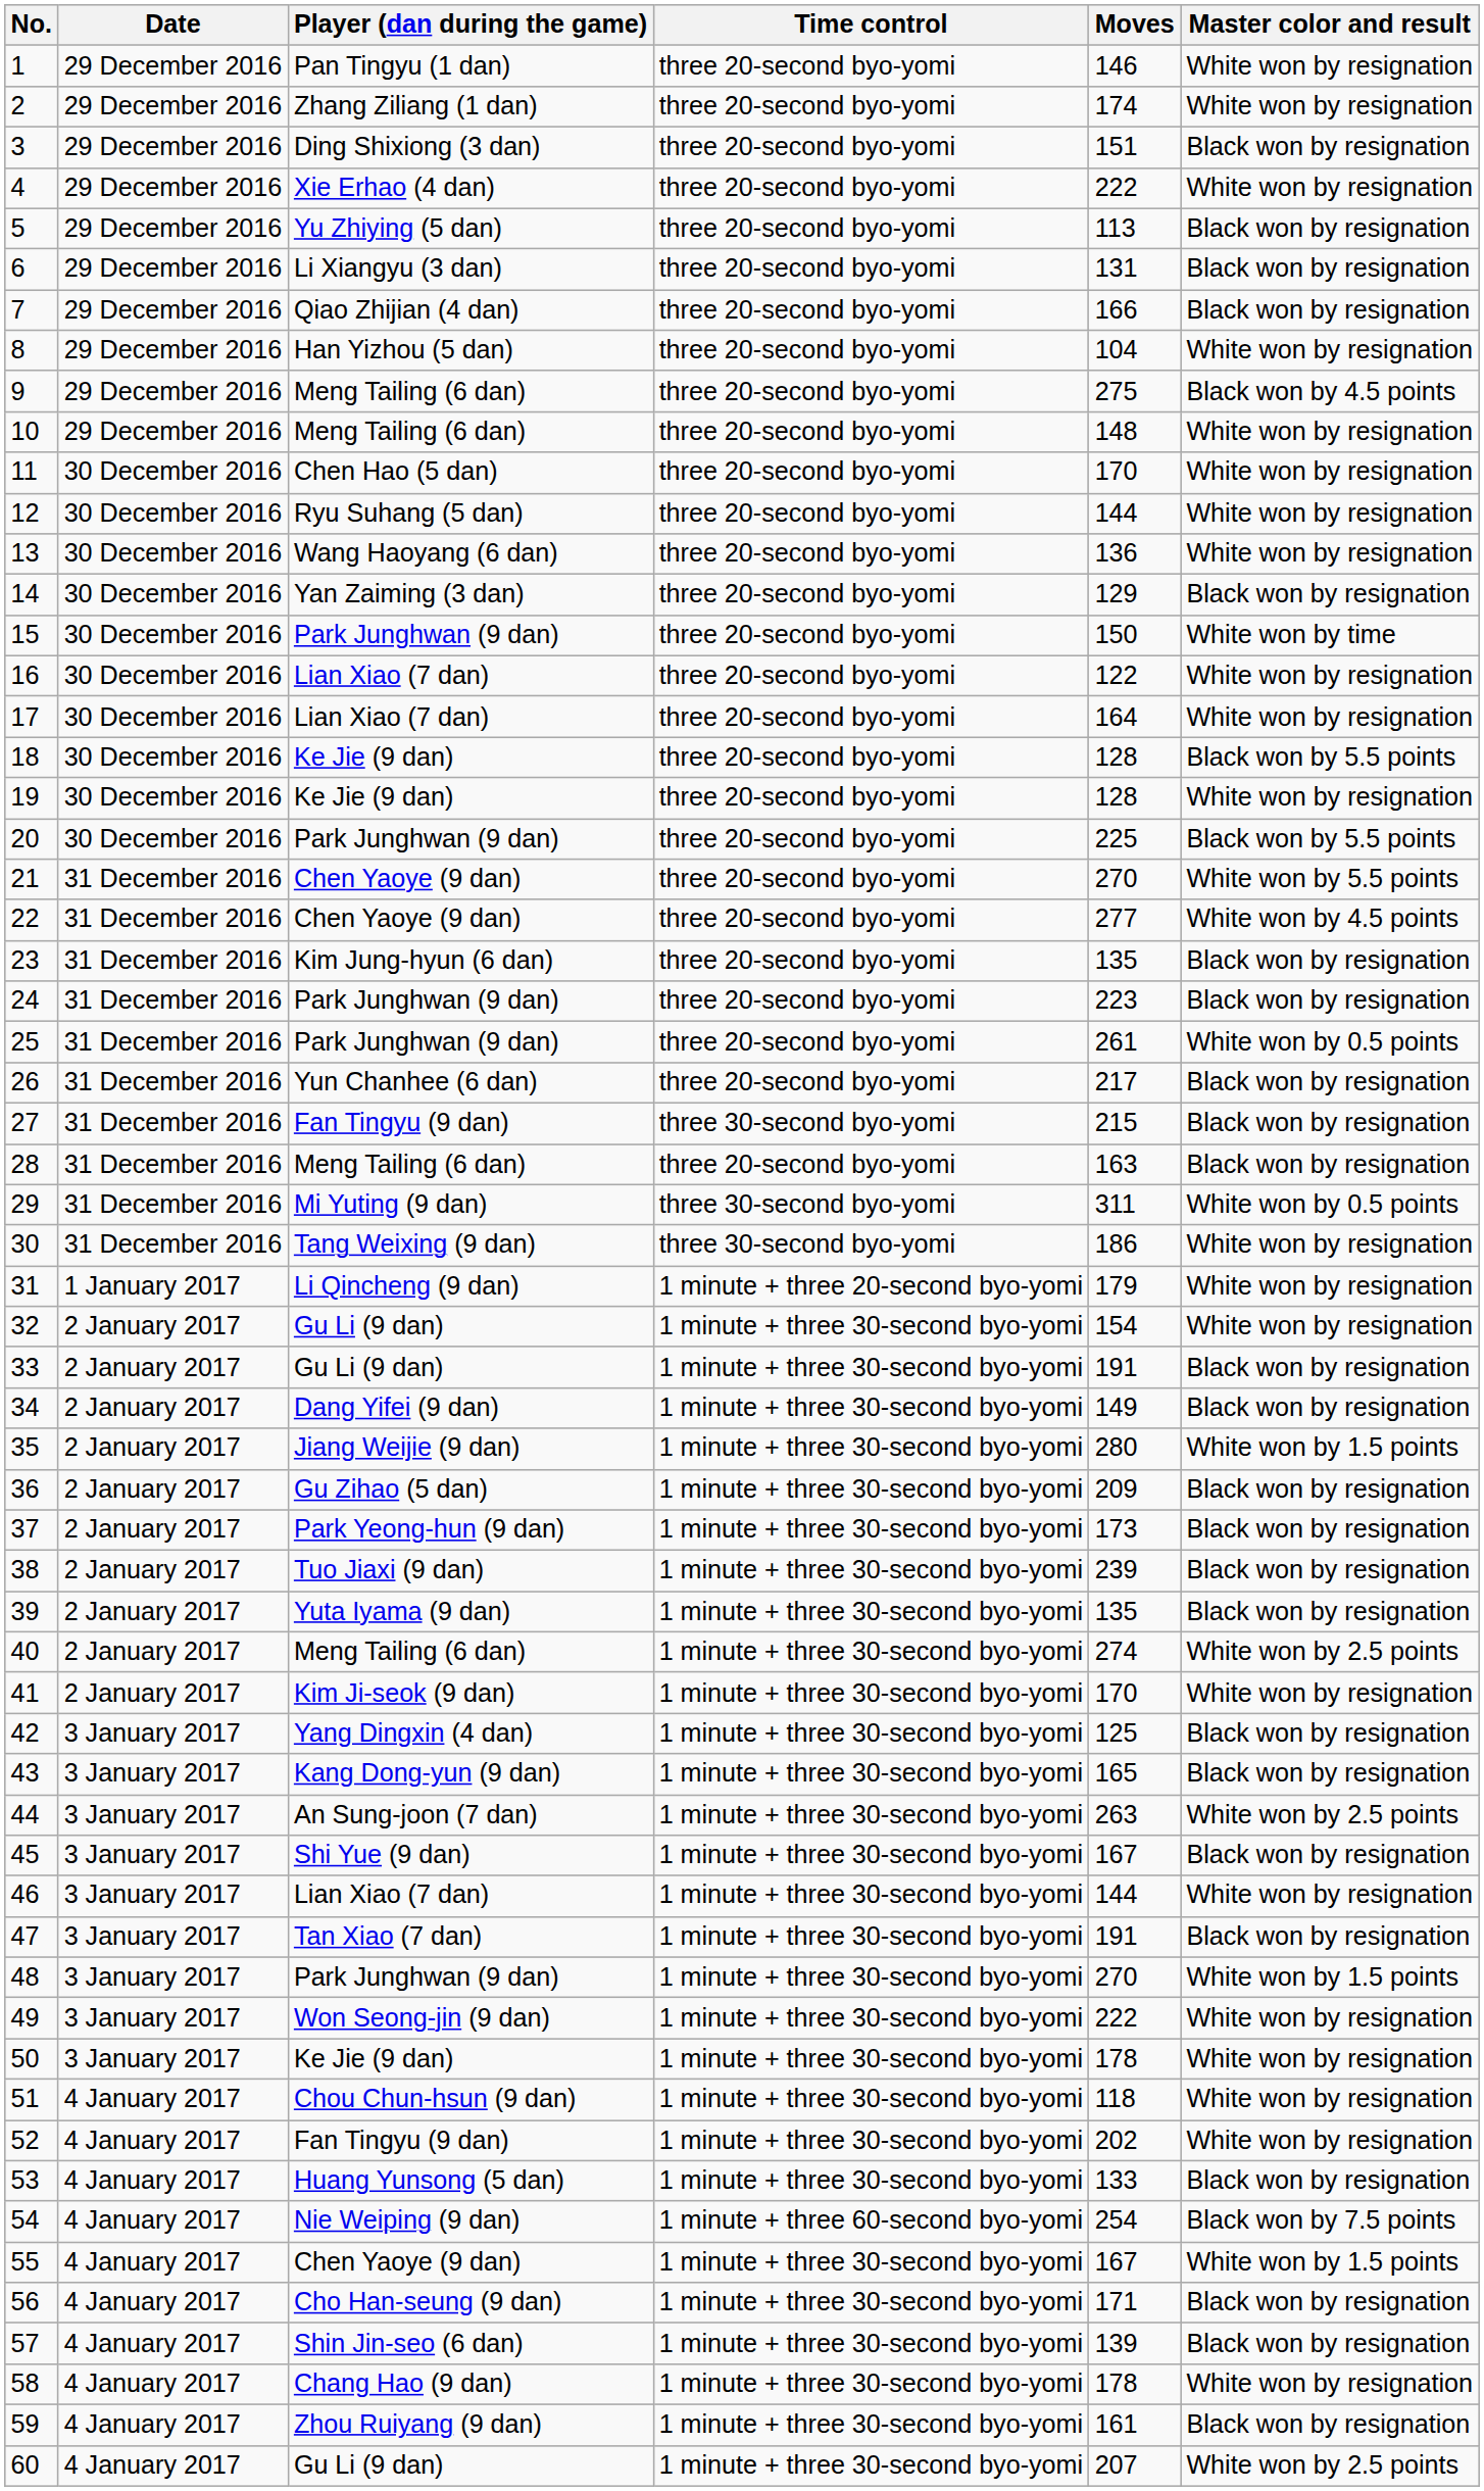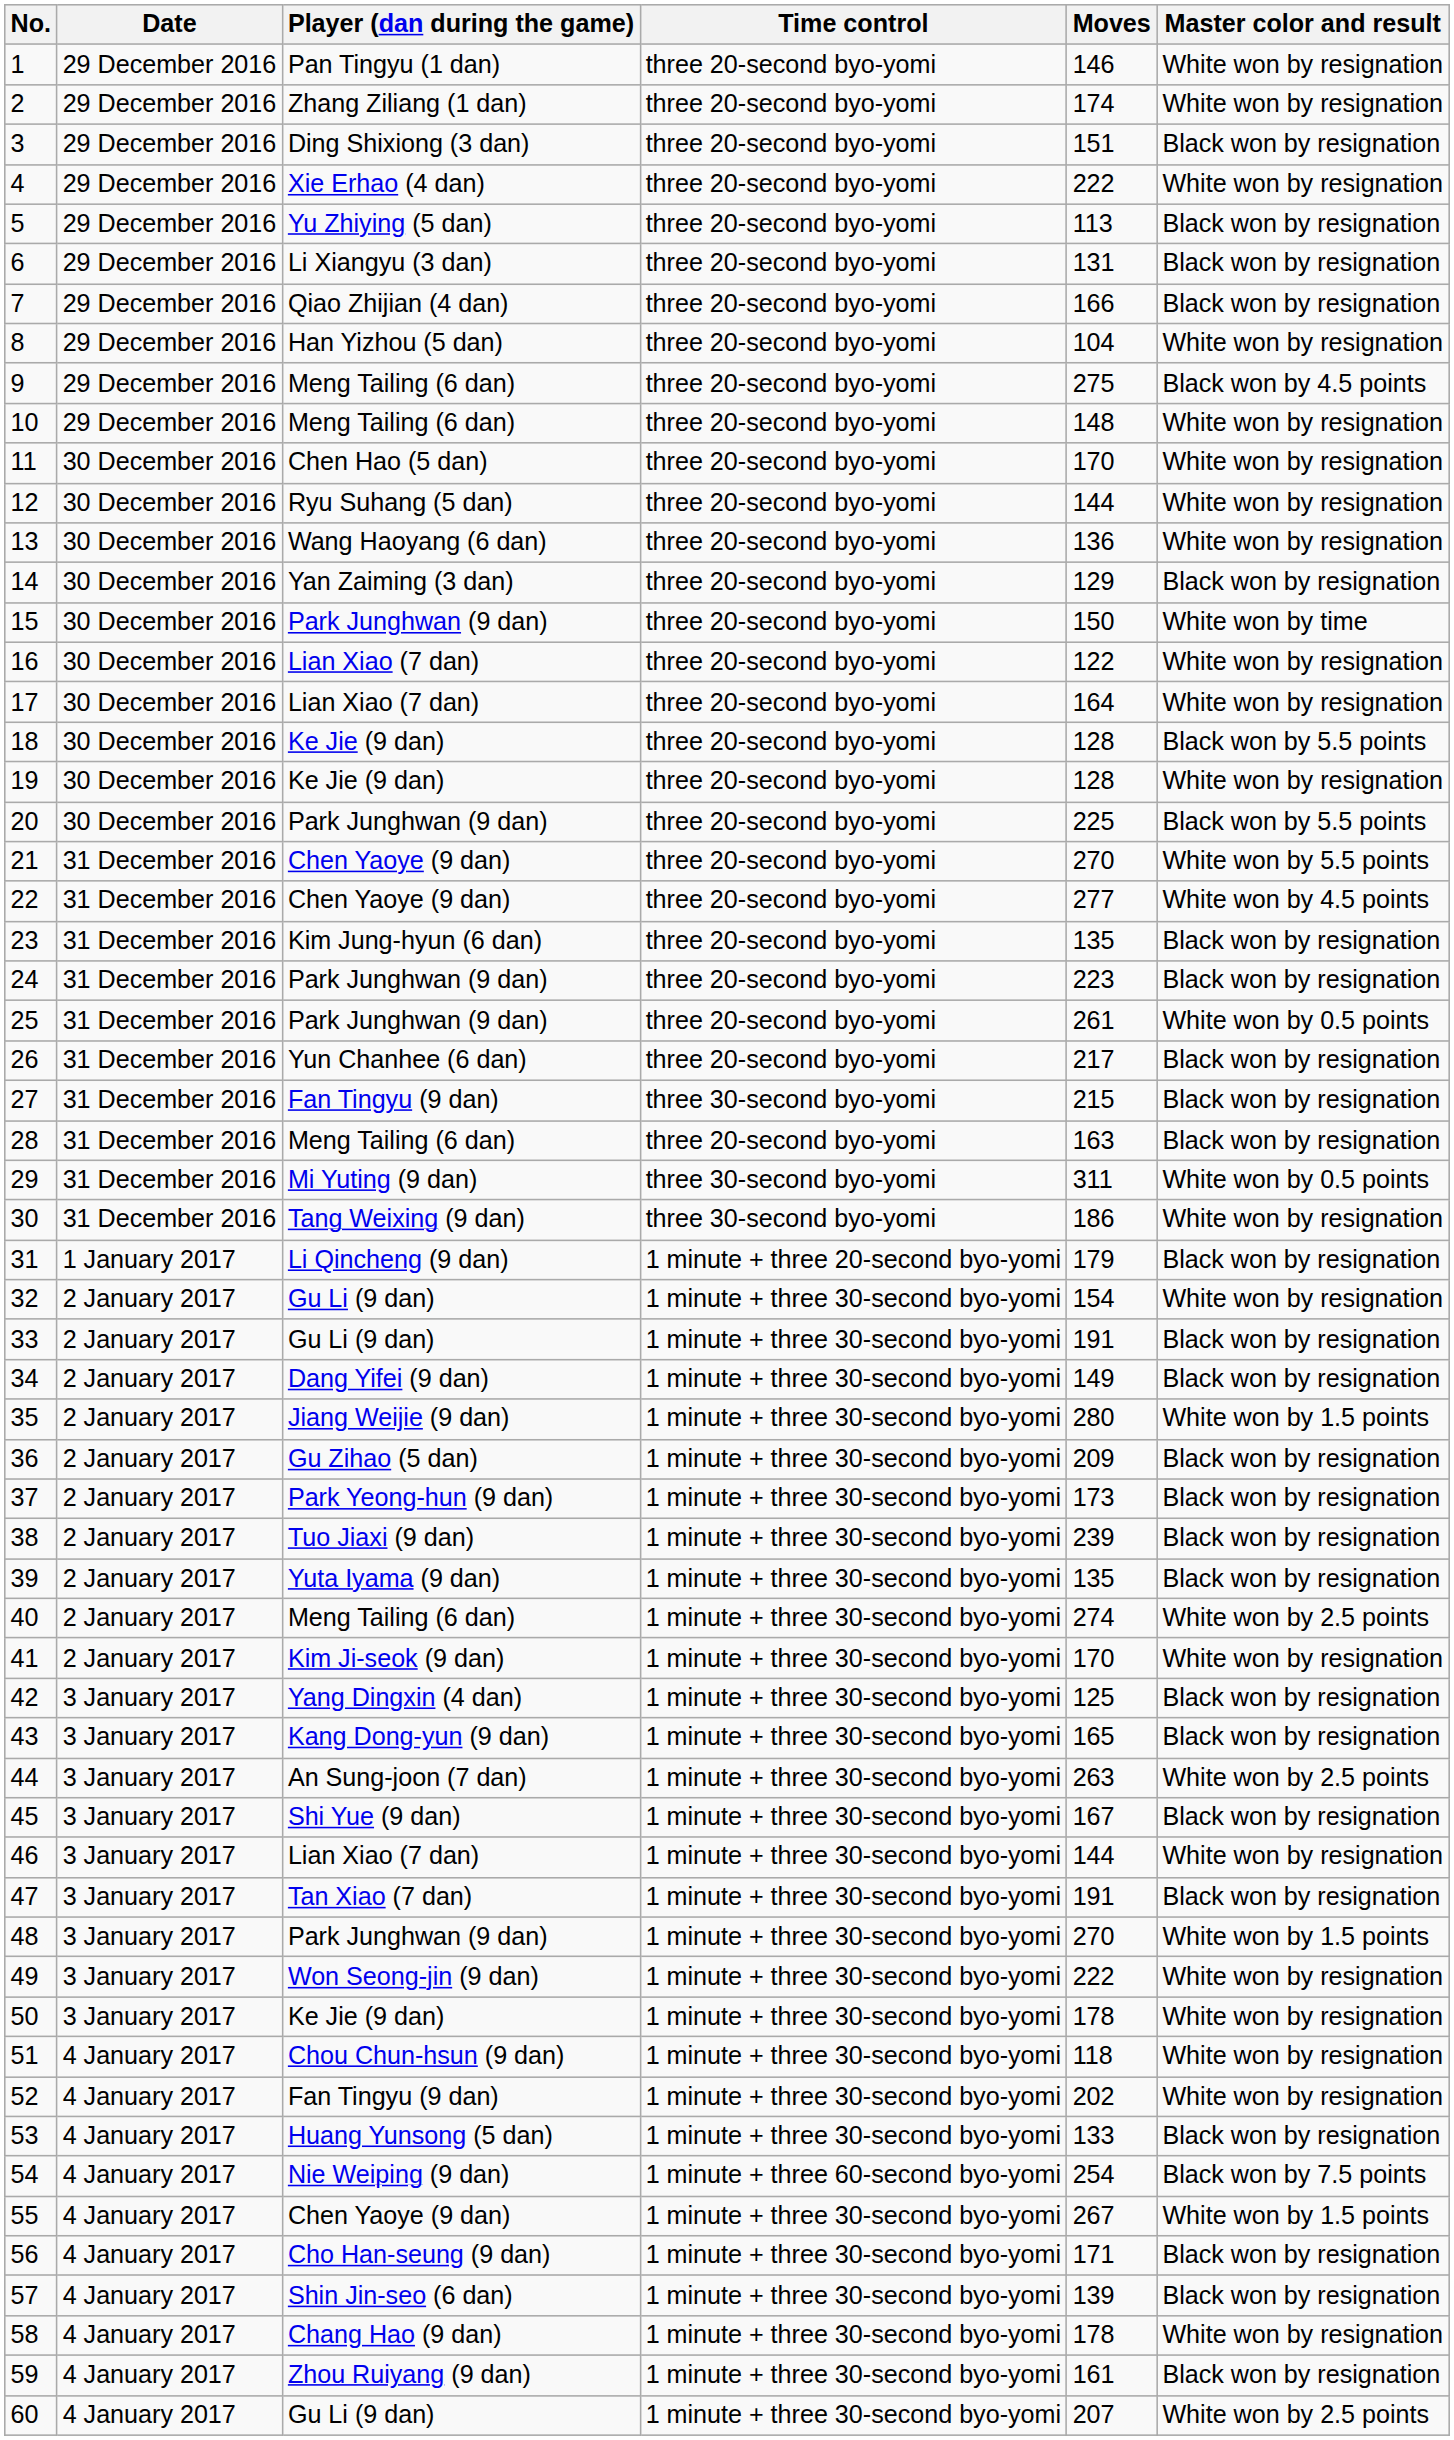31 | Master color and result: White won by resignation -> Black won by resignation
55 | Moves: 167 -> 267
